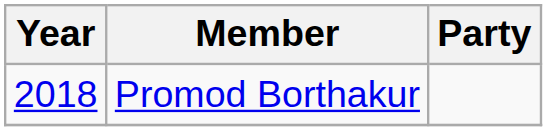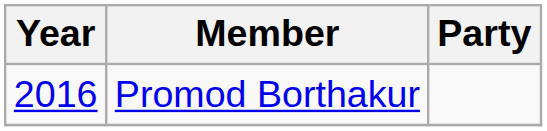Promod Borthakur | Year: 2018 -> 2016
